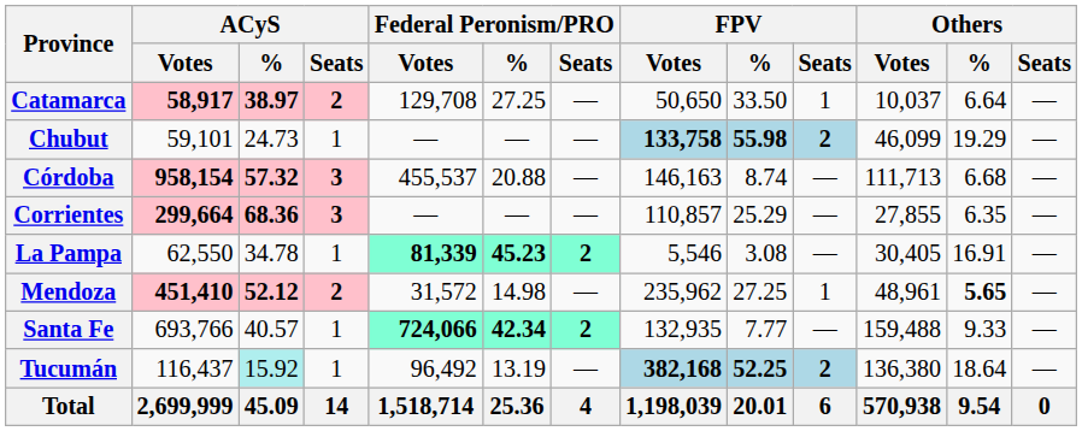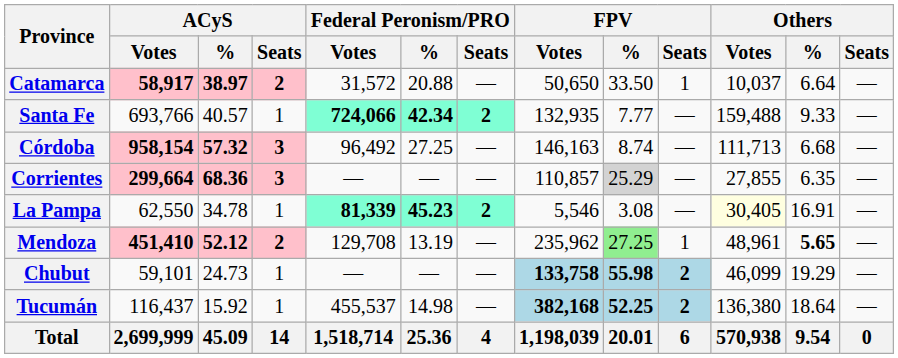Catamarca | Federal Peronism/PRO / Votes: 129,708 -> 31,572
Catamarca | Federal Peronism/PRO / %: 27.25 -> 20.88
rows swapped: Chubut <-> Santa Fe
Córdoba | Federal Peronism/PRO / Votes: 455,537 -> 96,492
Córdoba | Federal Peronism/PRO / %: 20.88 -> 27.25
Corrientes | FPV / %: no background -> lightgrey background
La Pampa | Others / Votes: no background -> lightyellow background
Mendoza | Federal Peronism/PRO / Votes: 31,572 -> 129,708
Mendoza | Federal Peronism/PRO / %: 14.98 -> 13.19
Mendoza | FPV / %: no background -> lightgreen background
Tucumán | ACyS / %: paleturquoise background -> no background
Tucumán | Federal Peronism/PRO / Votes: 96,492 -> 455,537
Tucumán | Federal Peronism/PRO / %: 13.19 -> 14.98
